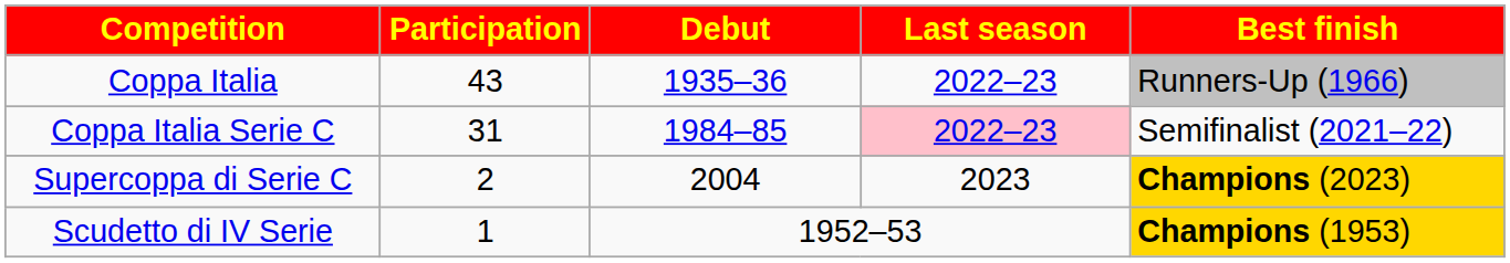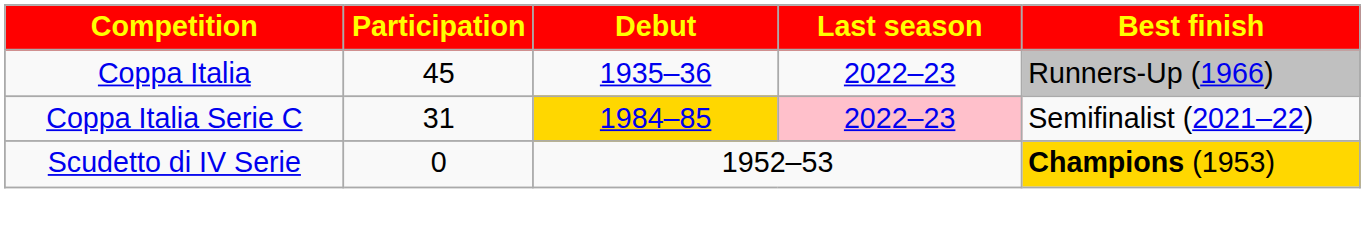Coppa Italia | Participation: 43 -> 45
Coppa Italia Serie C | Debut: no background -> gold background
- row: Supercoppa di Serie C | 2 | 2004 | 2023 | Champions (2023)
Scudetto di IV Serie | Participation: 1 -> 0
